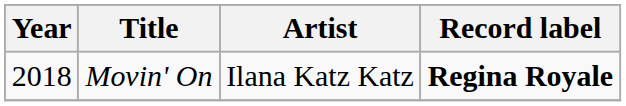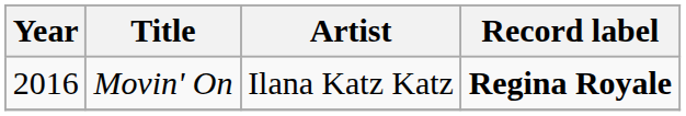Movin' On | Year: 2018 -> 2016
